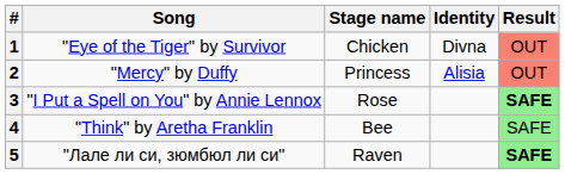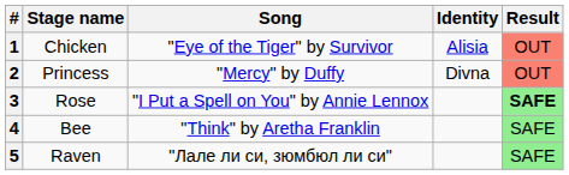columns swapped: Stage name <-> Song
1 | Identity: Divna -> Alisia
2 | Identity: Alisia -> Divna
5 | Result: bold -> normal
